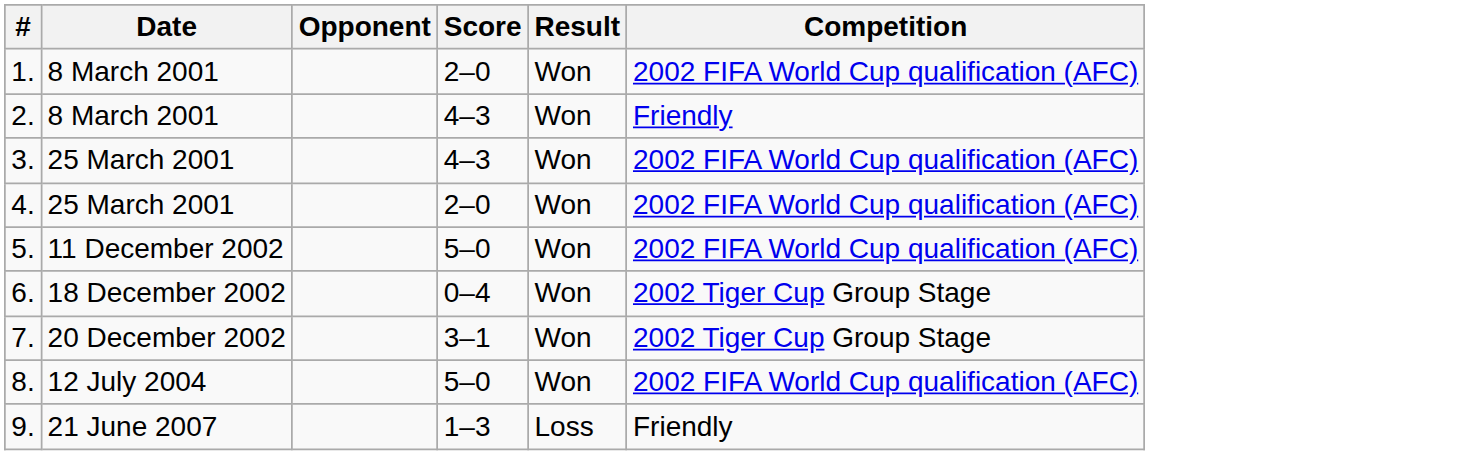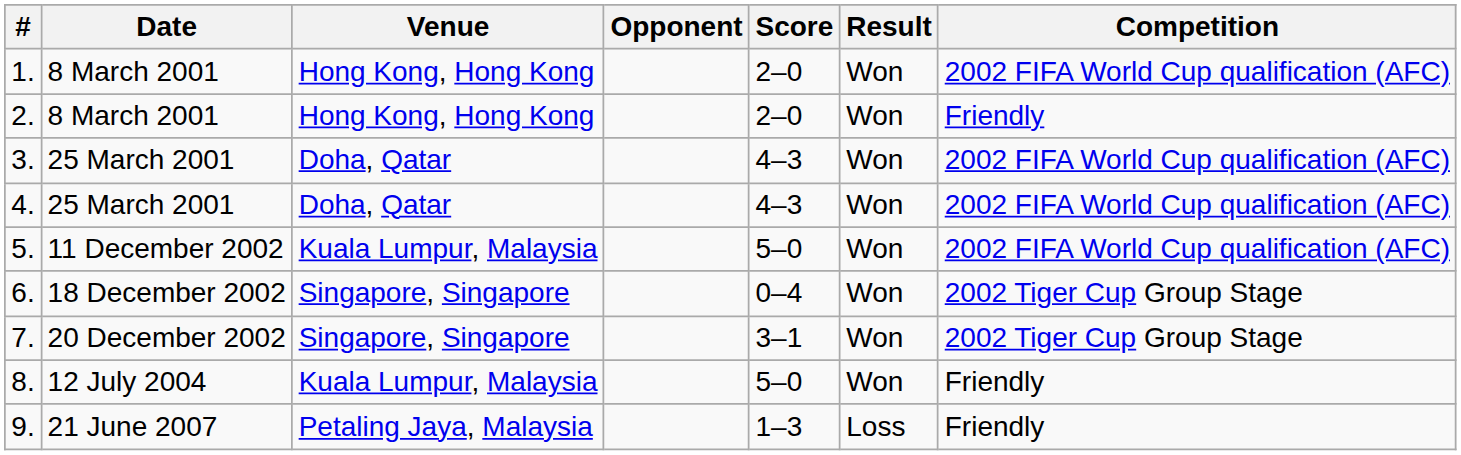+ column: Venue | Hong Kong, Hong Kong | Hong Kong, Hong Kong | Doha, Qatar | Doha, Qatar | Kuala Lumpur, Malaysia | Singapore, Singapore | Singapore, Singapore | Kuala Lumpur, Malaysia | Petaling Jaya, Malaysia
2. | Score: 4–3 -> 2–0
4. | Score: 2–0 -> 4–3
8. | Competition: 2002 FIFA World Cup qualification (AFC) -> Friendly
